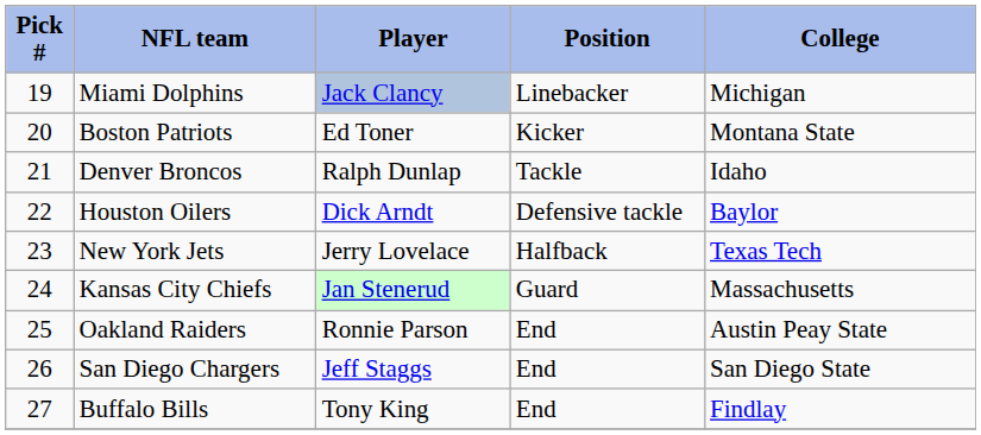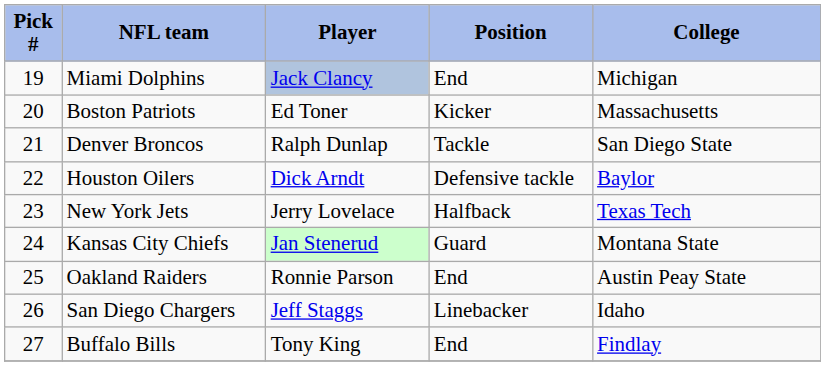Miami Dolphins | Position: Linebacker -> End
Boston Patriots | College: Montana State -> Massachusetts
Denver Broncos | College: Idaho -> San Diego State
Kansas City Chiefs | College: Massachusetts -> Montana State
San Diego Chargers | Position: End -> Linebacker
San Diego Chargers | College: San Diego State -> Idaho
